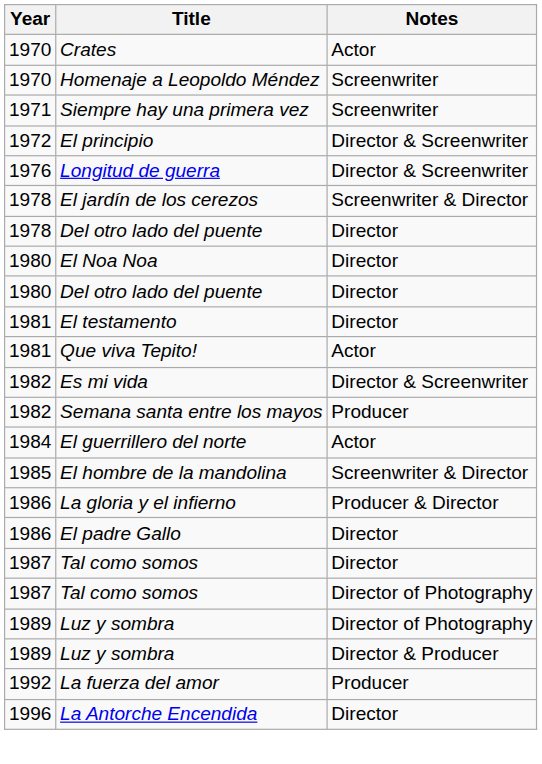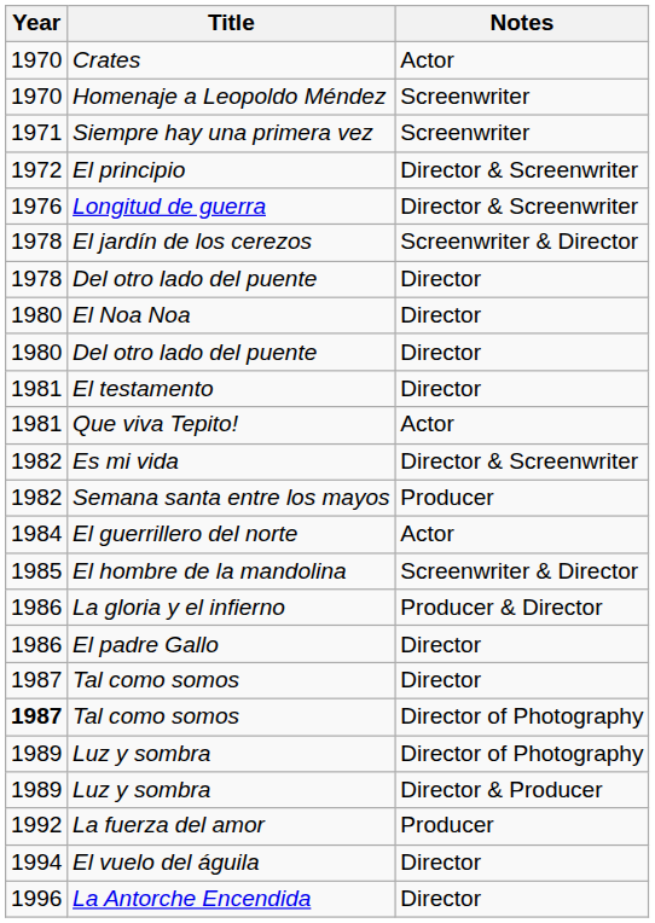Tal como somos / Director of Photography | Year: normal -> bold
+ row: 1994 | El vuelo del águila | Director
